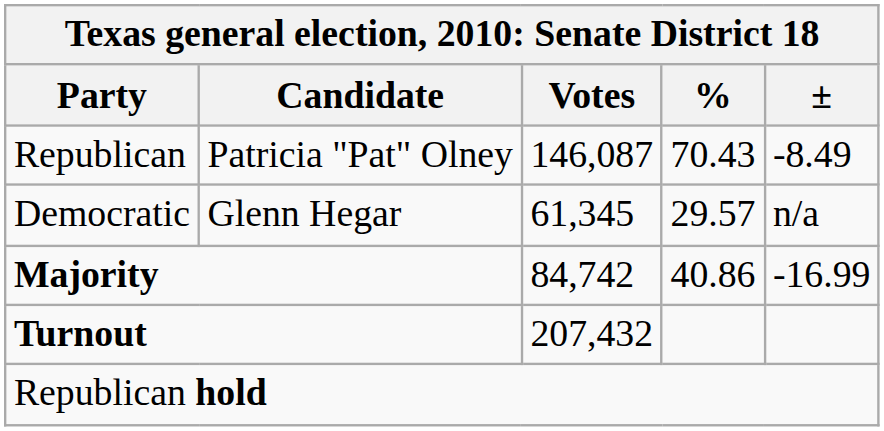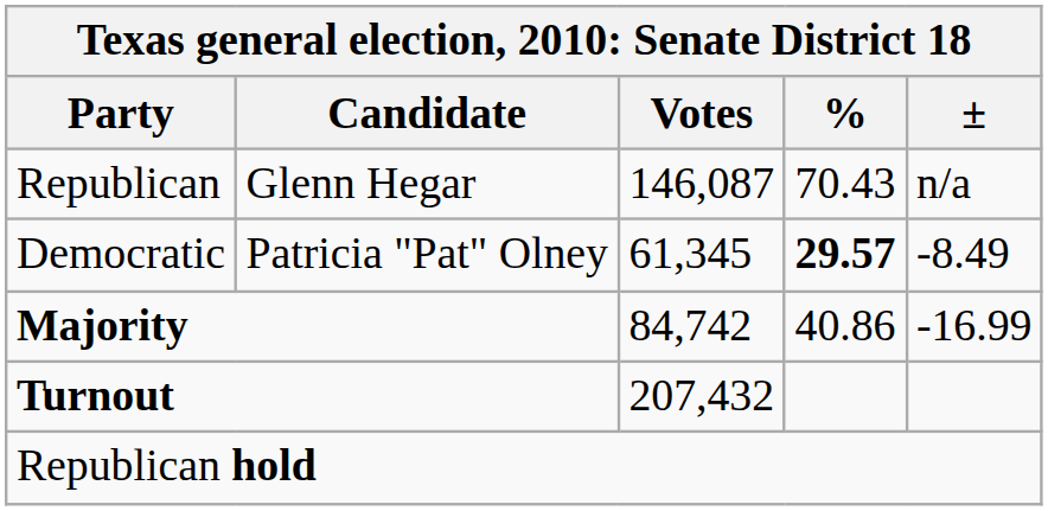Republican | Candidate: Patricia "Pat" Olney -> Glenn Hegar
Republican | ±: -8.49 -> n/a
Democratic | Candidate: Glenn Hegar -> Patricia "Pat" Olney
Democratic | %: normal -> bold
Democratic | ±: n/a -> -8.49
